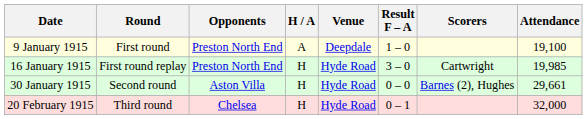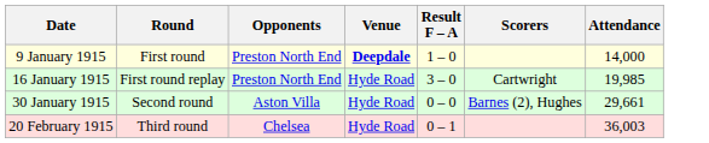- column: H / A | A | H | H | H
9 January 1915 | Venue: normal -> bold
9 January 1915 | Attendance: 19,100 -> 14,000
20 February 1915 | Attendance: 32,000 -> 36,003
